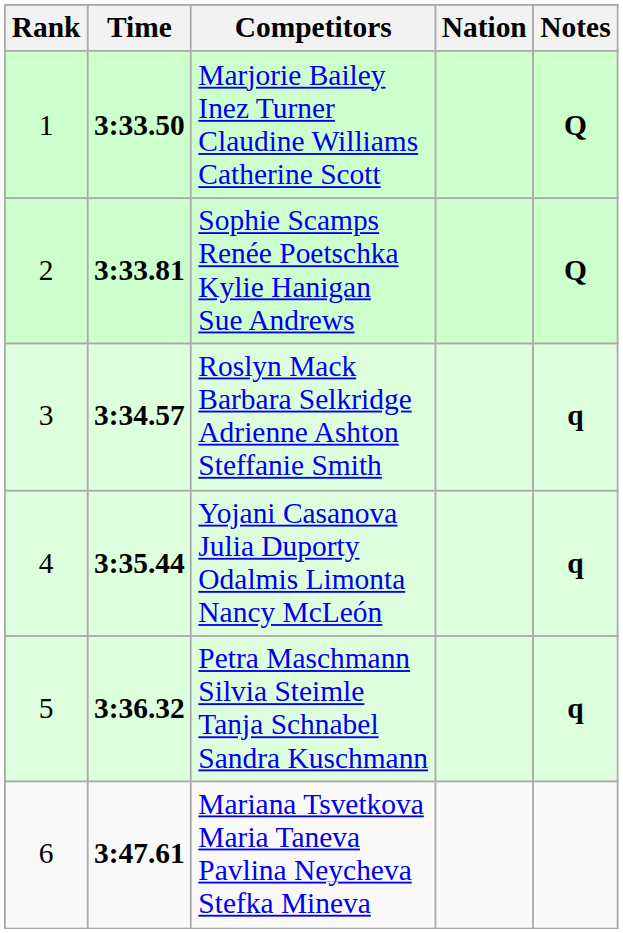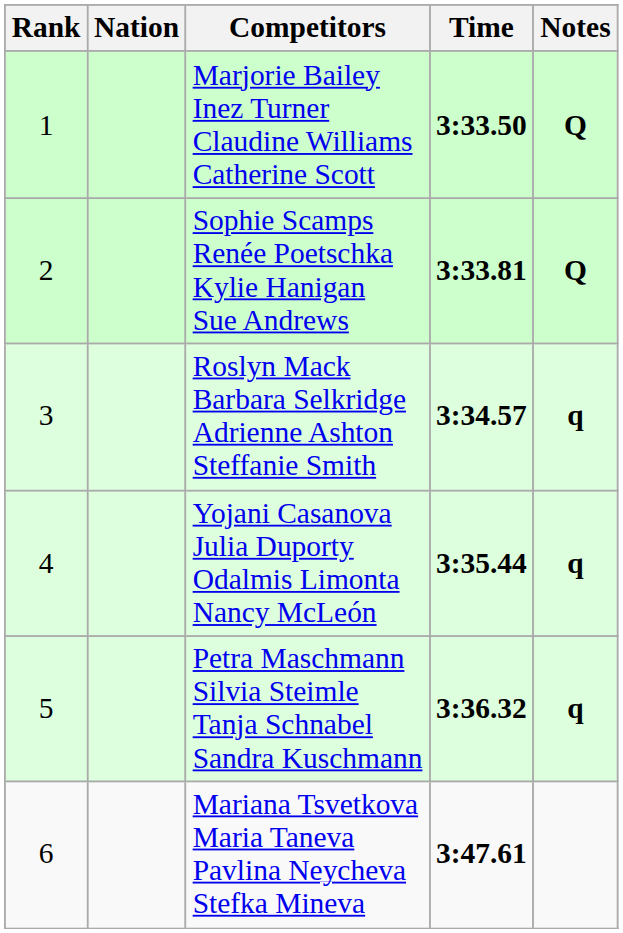columns swapped: Nation <-> Time
